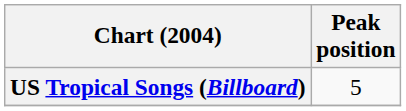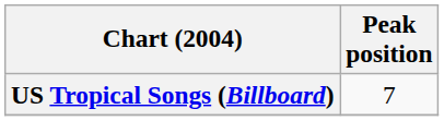US Tropical Songs (Billboard) | Peak position: 5 -> 7
